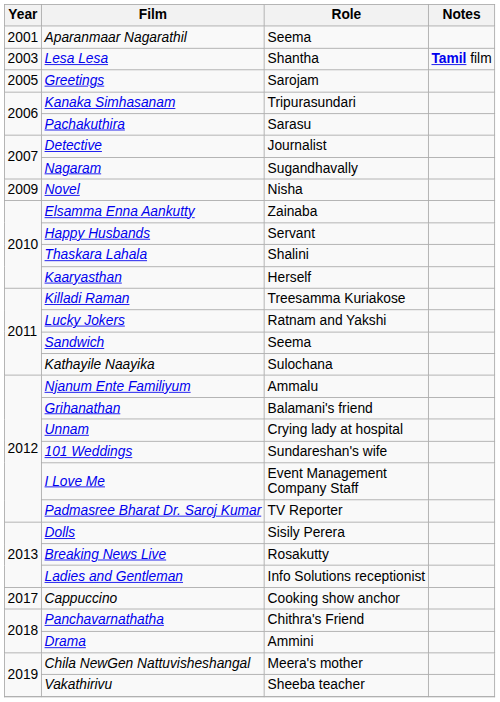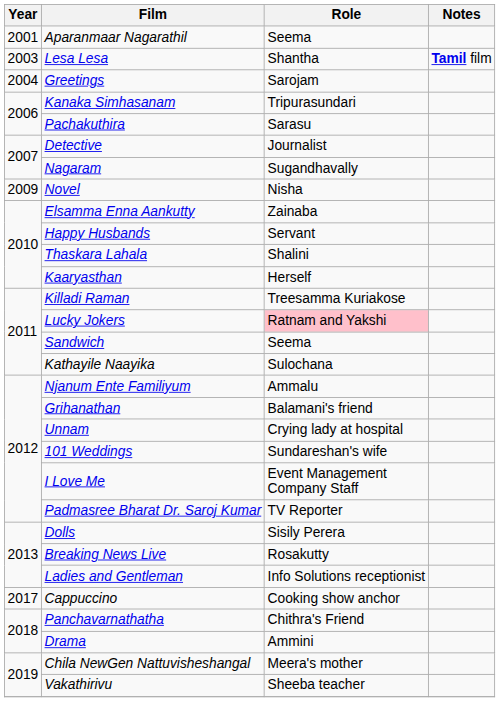Greetings | Year: 2005 -> 2004
Lucky Jokers | Role: no background -> pink background
